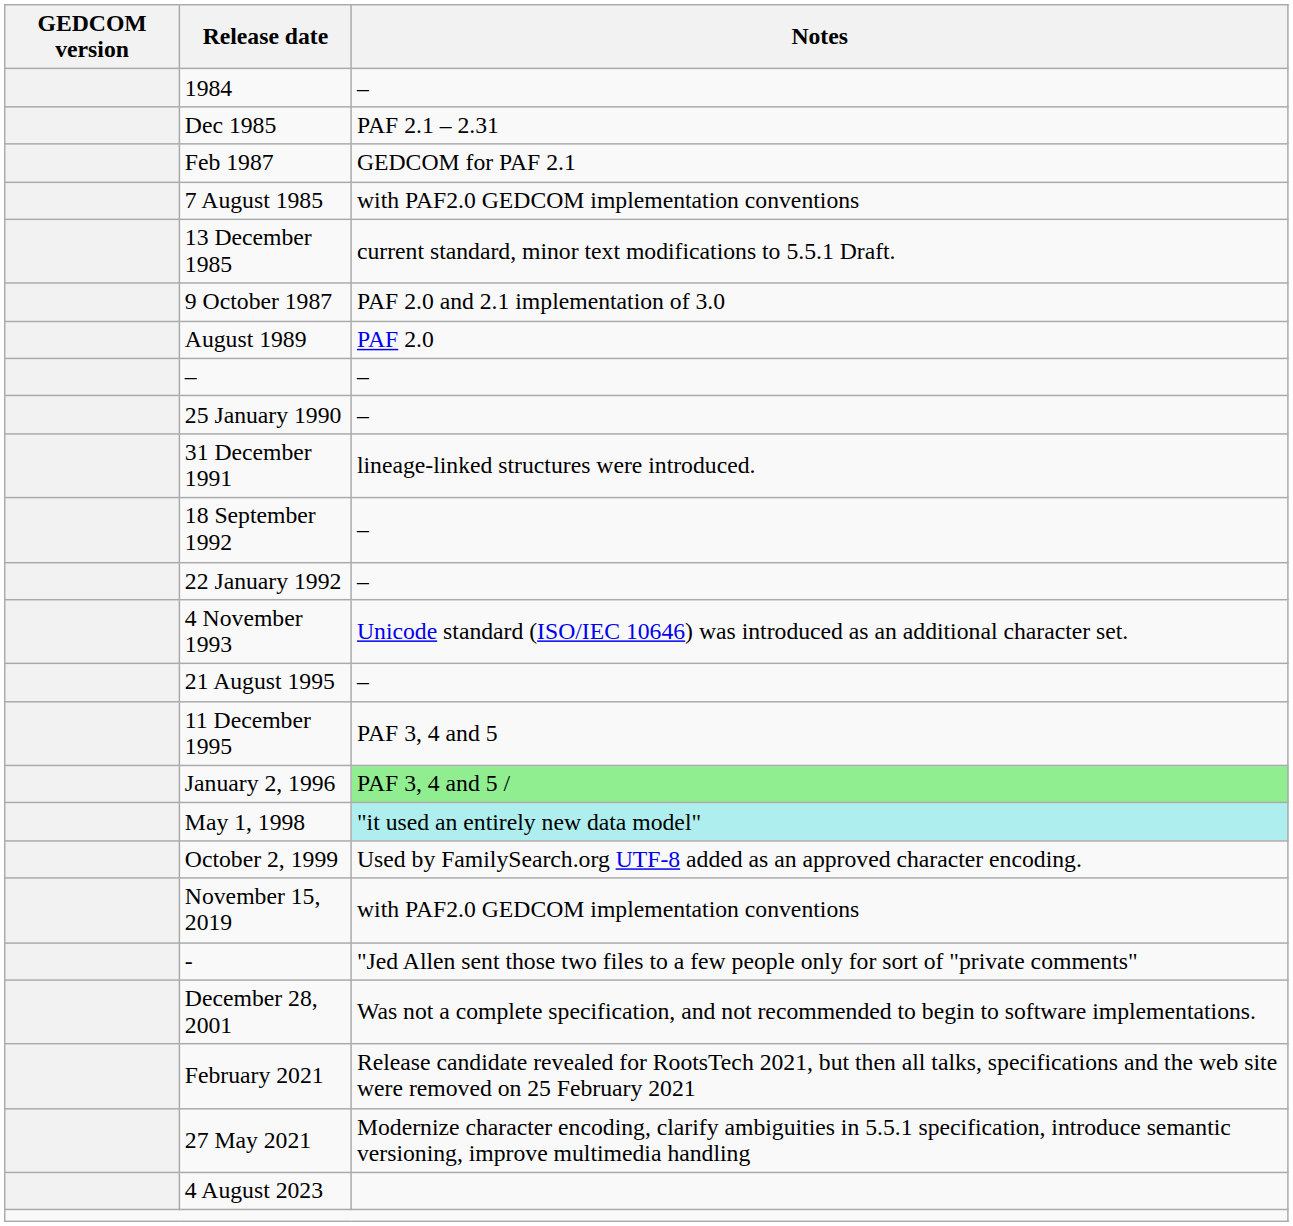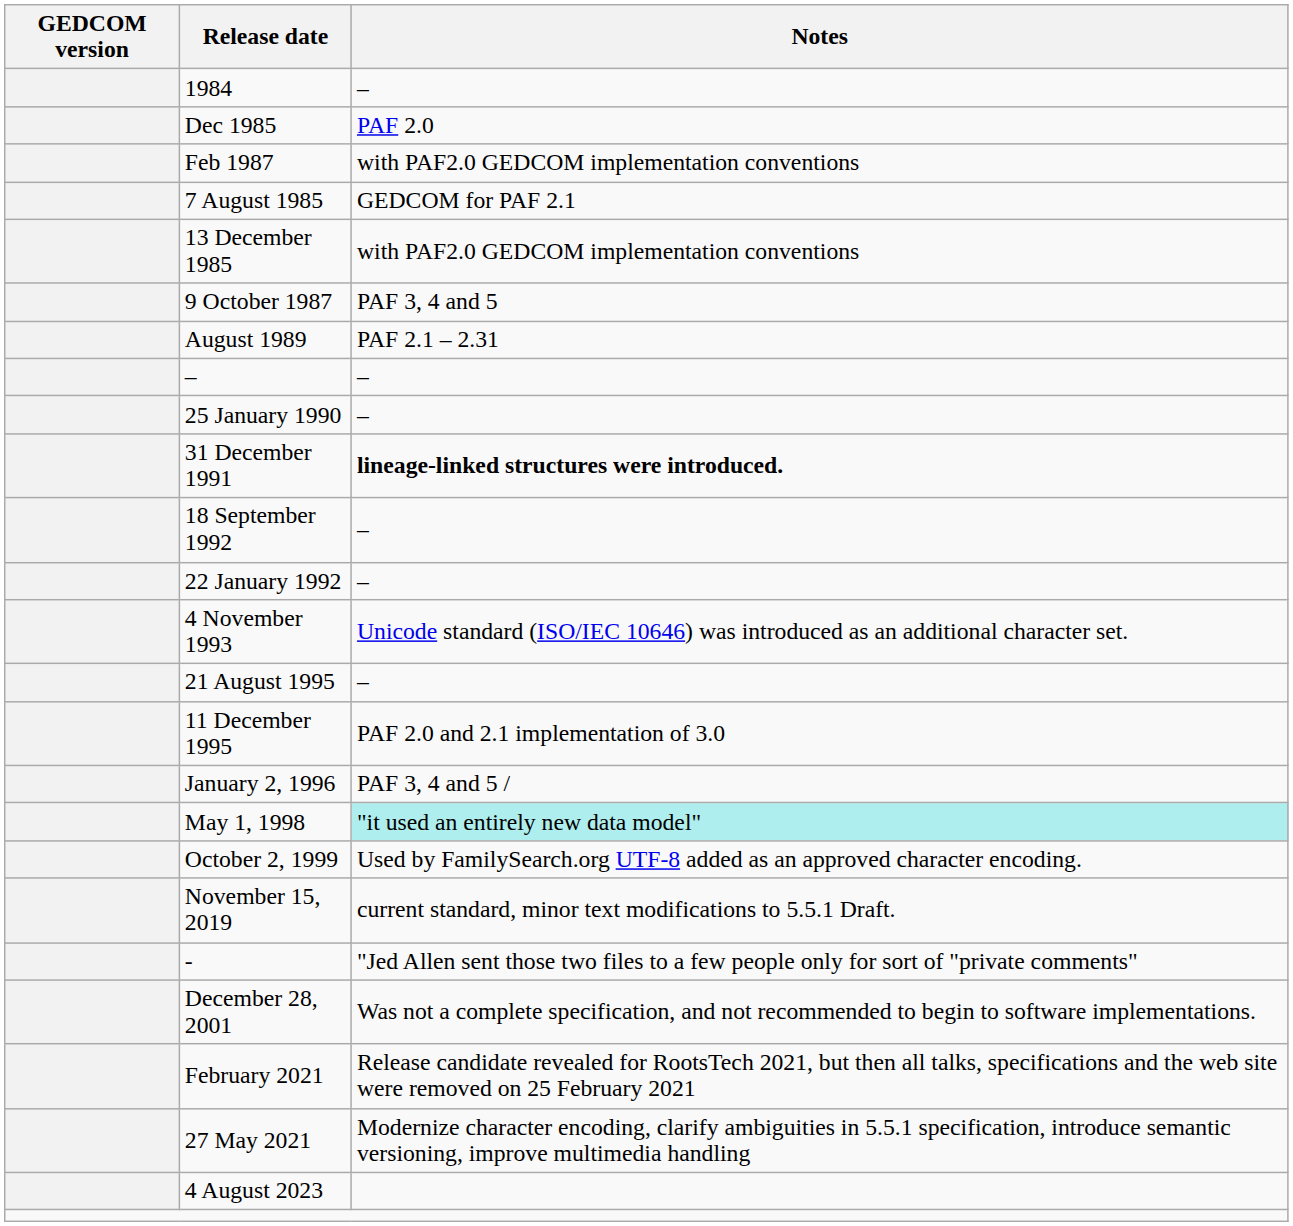Dec 1985 | Notes: PAF 2.1 – 2.31 -> PAF 2.0
Feb 1987 | Notes: GEDCOM for PAF 2.1 -> with PAF2.0 GEDCOM implementation conventions
7 August 1985 | Notes: with PAF2.0 GEDCOM implementation conventions -> GEDCOM for PAF 2.1
13 December 1985 | Notes: current standard, minor text modifications to 5.5.1 Draft. -> with PAF2.0 GEDCOM implementation conventions
9 October 1987 | Notes: PAF 2.0 and 2.1 implementation of 3.0 -> PAF 3, 4 and 5
August 1989 | Notes: PAF 2.0 -> PAF 2.1 – 2.31
31 December 1991 | Notes: normal -> bold
11 December 1995 | Notes: PAF 3, 4 and 5 -> PAF 2.0 and 2.1 implementation of 3.0
January 2, 1996 | Notes: lightgreen background -> no background
November 15, 2019 | Notes: with PAF2.0 GEDCOM implementation conventions -> current standard, minor text modifications to 5.5.1 Draft.
